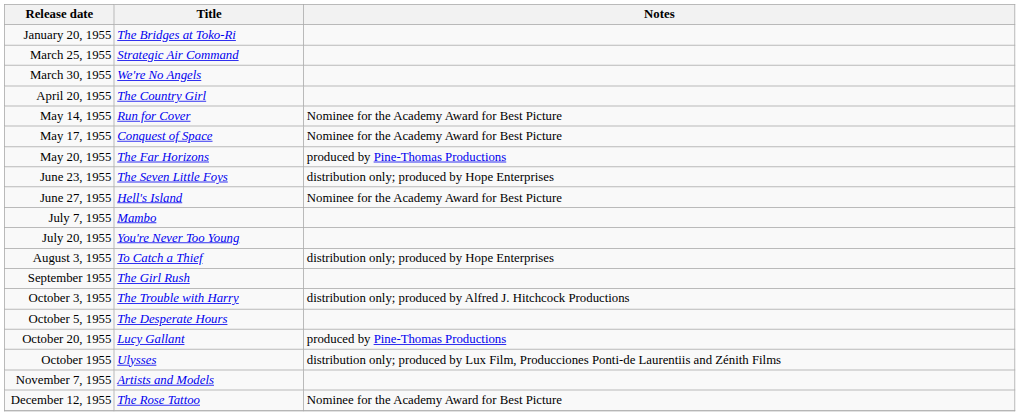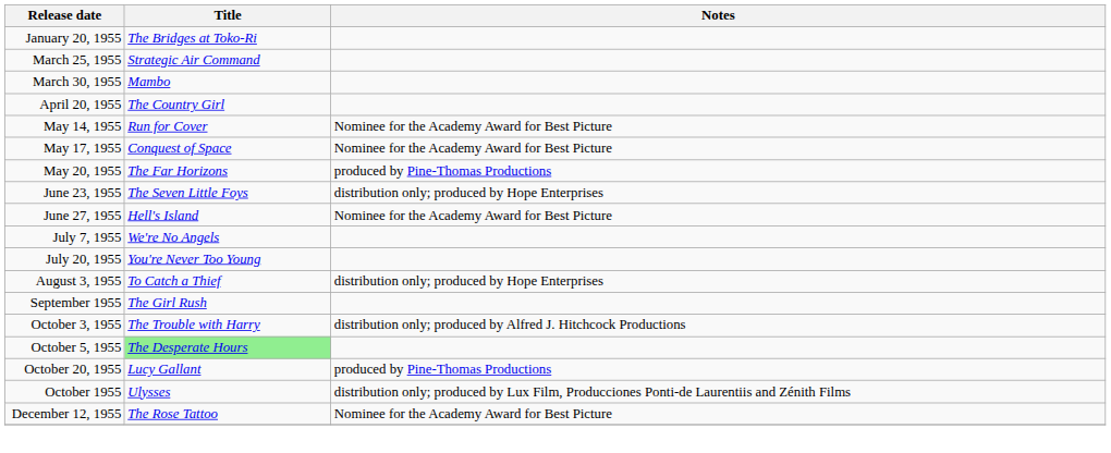March 30, 1955 | Title: We're No Angels -> Mambo
July 7, 1955 | Title: Mambo -> We're No Angels
October 5, 1955 | Title: no background -> lightgreen background
- row: November 7, 1955 | Artists and Models
